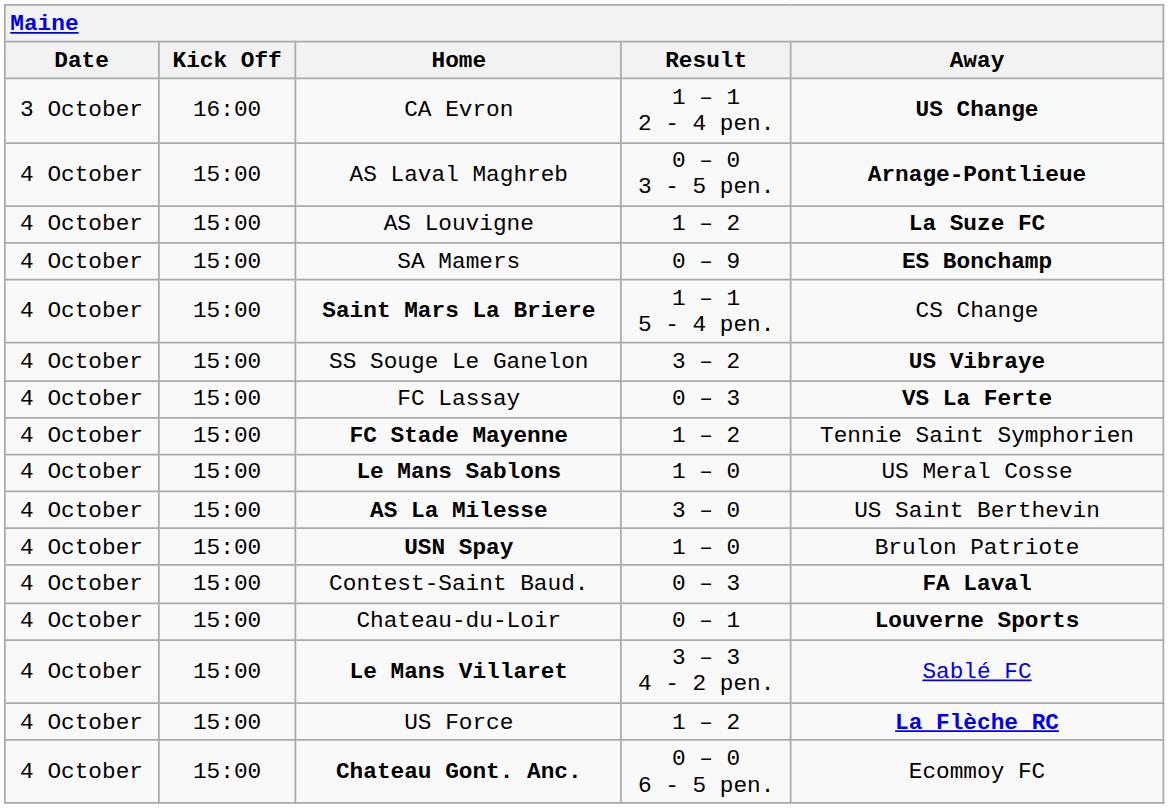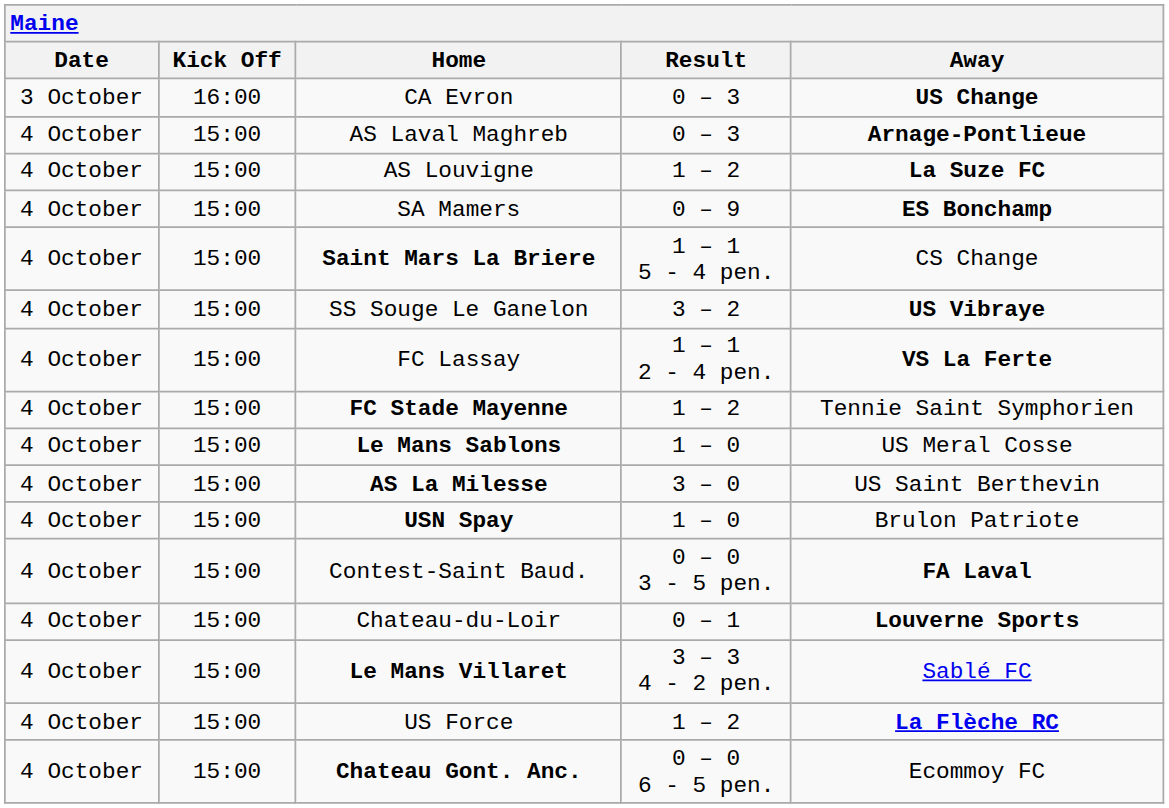CA Evron | Result: 1 – 1 2 - 4 pen. -> 0 – 3
AS Laval Maghreb | Result: 0 – 0 3 - 5 pen. -> 0 – 3
FC Lassay | Result: 0 – 3 -> 1 – 1 2 - 4 pen.
Contest-Saint Baud. | Result: 0 – 3 -> 0 – 0 3 - 5 pen.
